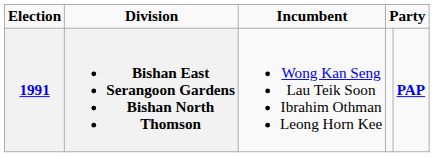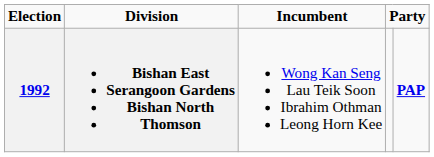Bishan East Serangoon Gardens Bishan North Thomson | Election: 1991 -> 1992
